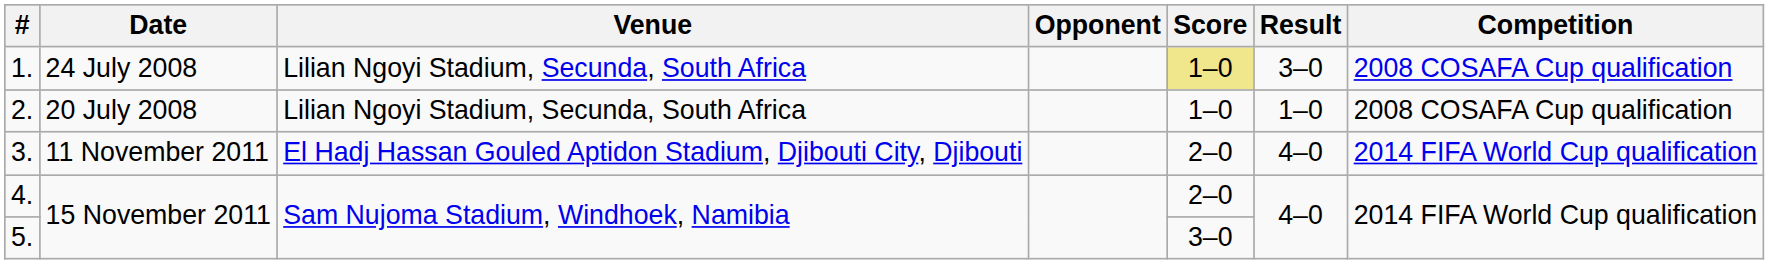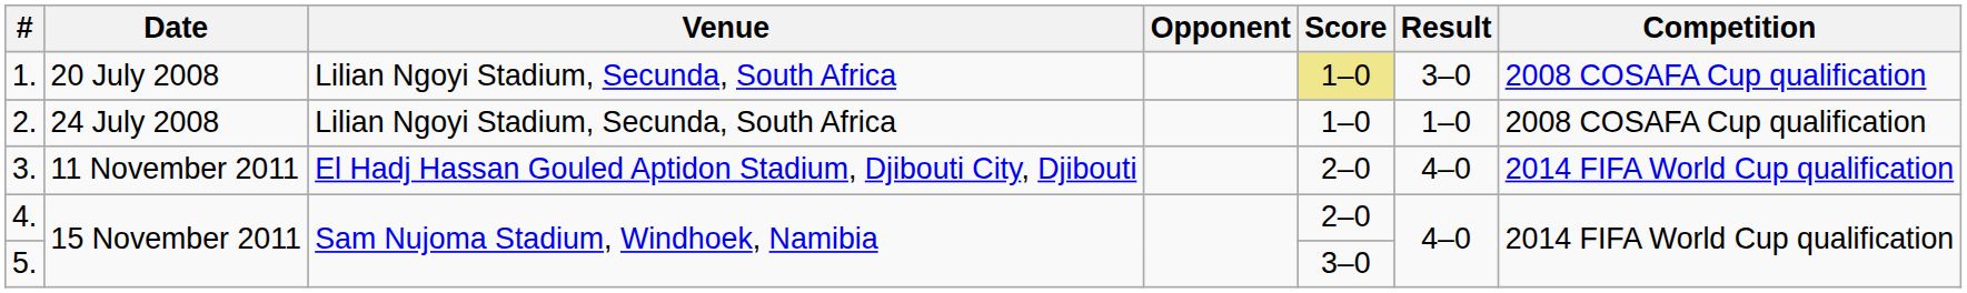1. | Date: 24 July 2008 -> 20 July 2008
2. | Date: 20 July 2008 -> 24 July 2008
